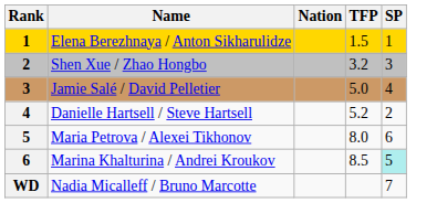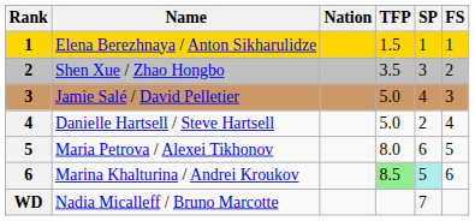+ column: FS | 1 | 2 | 3 | 4 | 5 | 6
Shen Xue / Zhao Hongbo | TFP: 3.2 -> 3.5
Danielle Hartsell / Steve Hartsell | TFP: 5.2 -> 5.0
Marina Khalturina / Andrei Kroukov | TFP: no background -> lightgreen background
